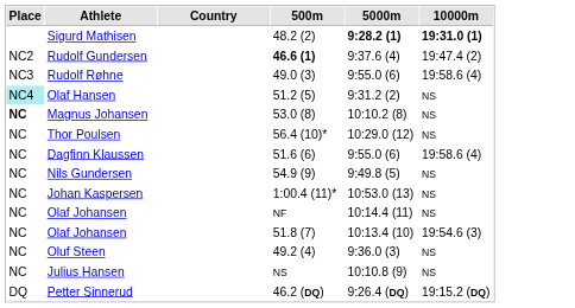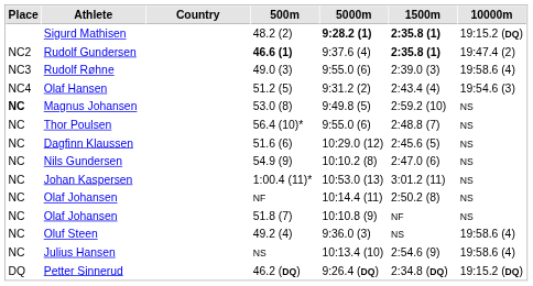+ column: 1500m | 2:35.8 (1) | 2:35.8 (1) | 2:39.0 (3) | 2:43.4 (4) | 2:59.2 (10) | 2:48.8 (7) | 2:45.6 (5) | 2:47.0 (6) | 3:01.2 (11) | 2:50.2 (8) | NF | NS | 2:54.6 (9) | 2:34.8 (DQ)
Sigurd Mathisen | 10000m: 19:31.0 (1) -> 19:15.2 (DQ)
Olaf Hansen | Place: paleturquoise background -> no background
Olaf Hansen | 10000m: NS -> 19:54.6 (3)
Magnus Johansen | 5000m: 10:10.2 (8) -> 9:49.8 (5)
Thor Poulsen | 5000m: 10:29.0 (12) -> 9:55.0 (6)
Dagfinn Klaussen | 5000m: 9:55.0 (6) -> 10:29.0 (12)
Dagfinn Klaussen | 10000m: 19:58.6 (4) -> NS
Nils Gundersen | 5000m: 9:49.8 (5) -> 10:10.2 (8)
Olaf Johansen / 51.8 (7) | 5000m: 10:13.4 (10) -> 10:10.8 (9)
Olaf Johansen / 51.8 (7) | 10000m: 19:54.6 (3) -> NS
Oluf Steen | 10000m: NS -> 19:58.6 (4)
Julius Hansen | 5000m: 10:10.8 (9) -> 10:13.4 (10)
Julius Hansen | 10000m: NS -> 19:58.6 (4)
